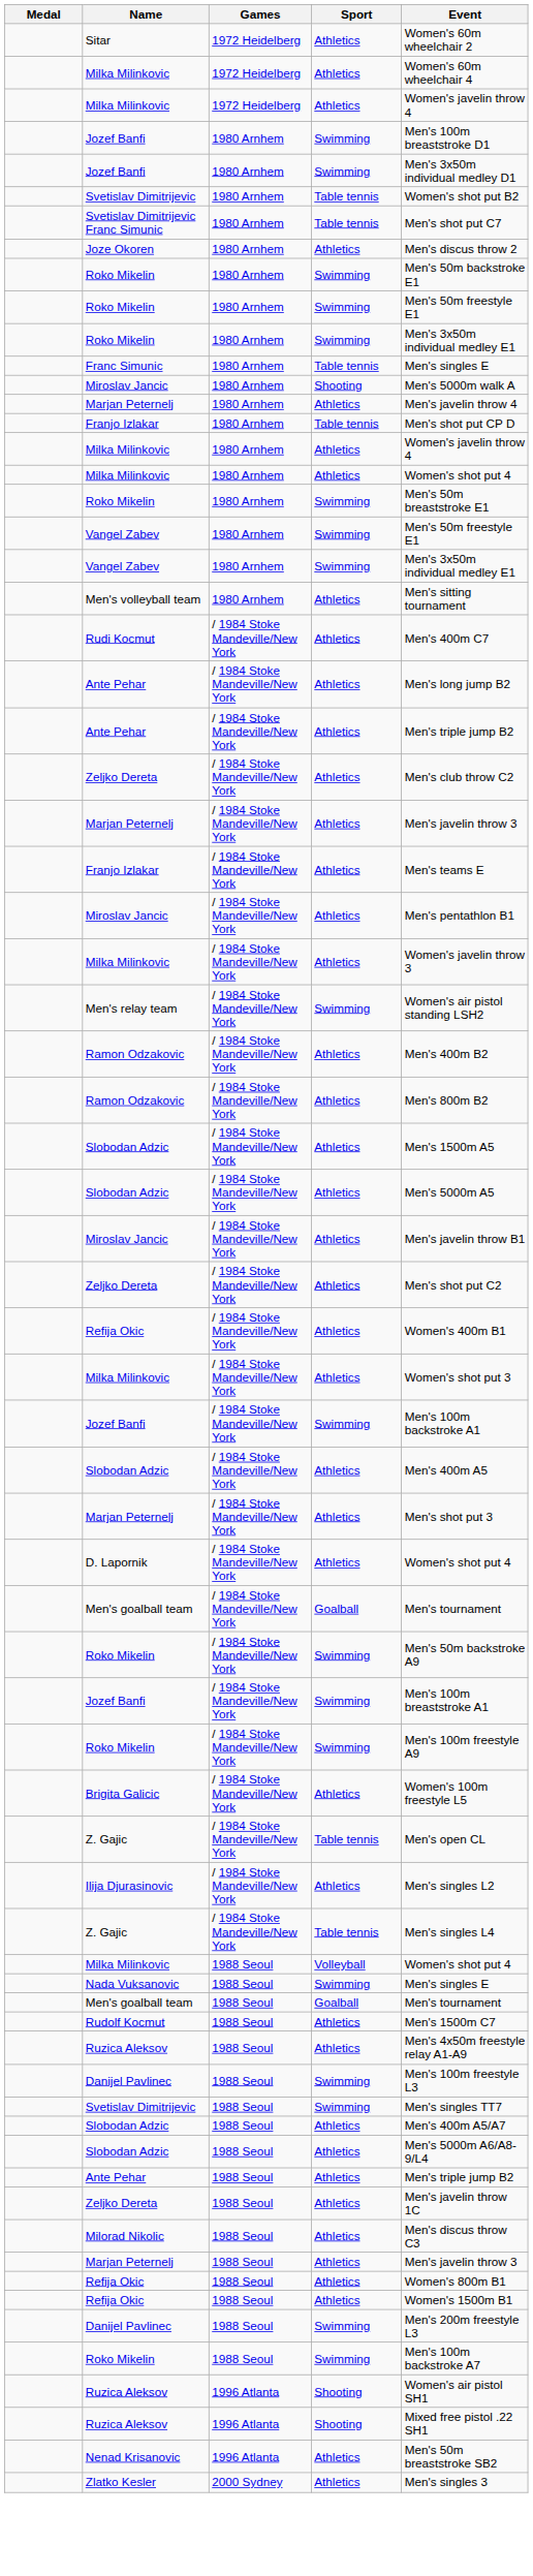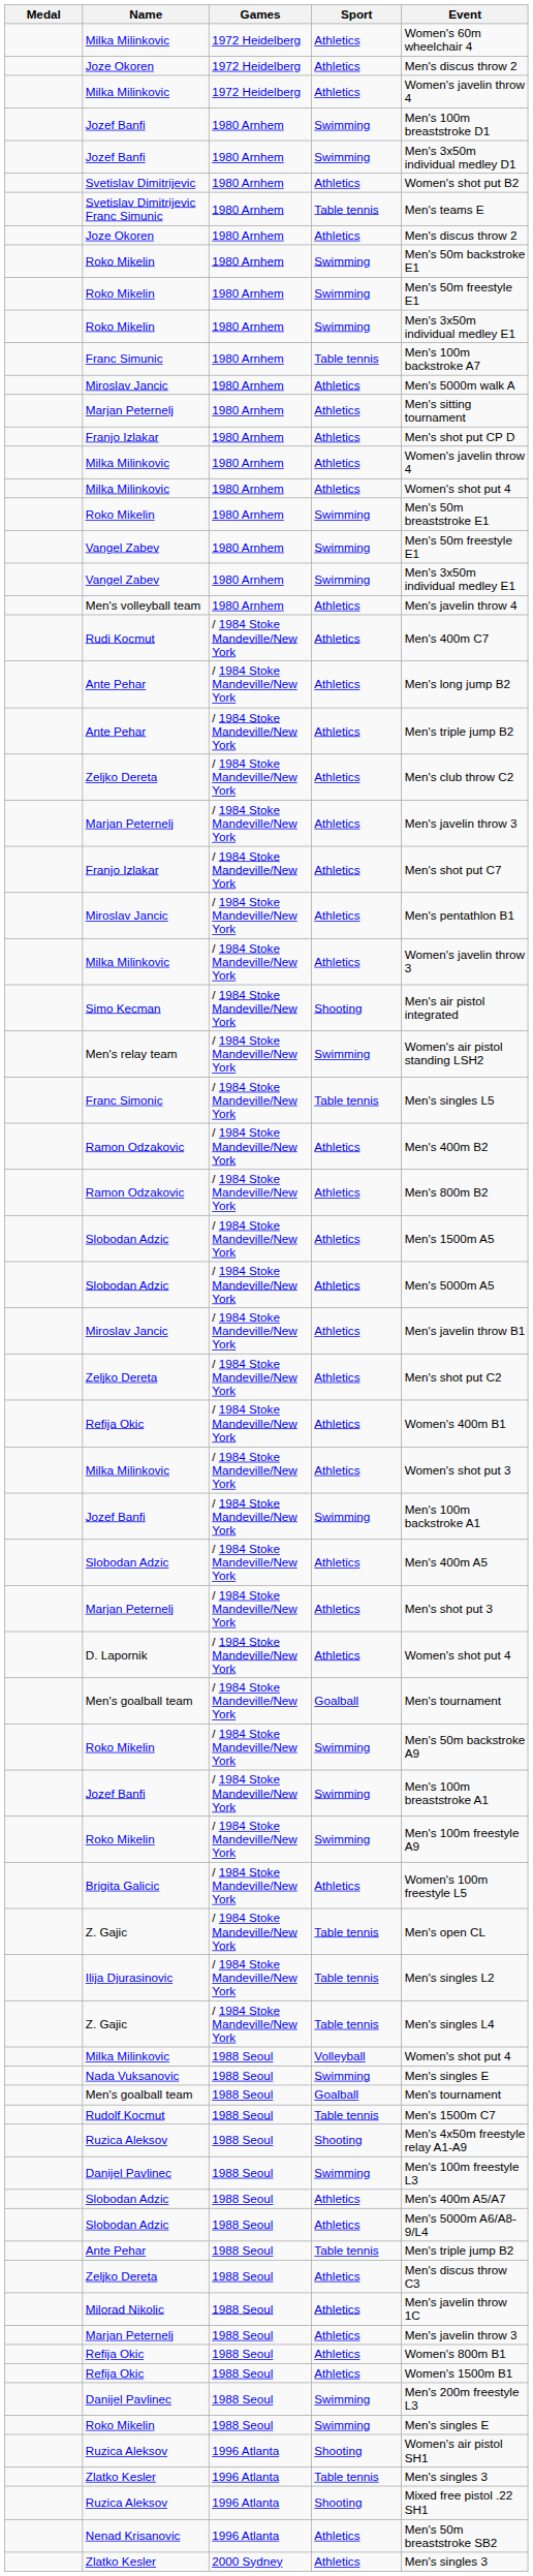- row: Sitar | 1972 Heidelberg | Athletics | Women's 60m wheelchair 2
+ row: Joze Okoren | 1972 Heidelberg | Athletics | Men's discus throw 2
Svetislav Dimitrijevic / 1980 Arnhem | Sport: Table tennis -> Athletics
Svetislav Dimitrijevic Franc Simunic | Event: Men's shot put C7 -> Men's teams E
Franc Simunic | Event: Men's singles E -> Men's 100m backstroke A7
Miroslav Jancic / 1980 Arnhem | Sport: Shooting -> Athletics
Marjan Peternelj / 1980 Arnhem | Event: Men's javelin throw 4 -> Men's sitting tournament
Franjo Izlakar / 1980 Arnhem | Sport: Table tennis -> Athletics
Men's volleyball team | Event: Men's sitting tournament -> Men's javelin throw 4
Franjo Izlakar / / 1984 Stoke Mandeville/New York | Event: Men's teams E -> Men's shot put C7
+ row: Simo Kecman | / 1984 Stoke Mandeville/New York | Shooting | Men's air pistol integrated
+ row: Franc Simonic | / 1984 Stoke Mandeville/New York | Table tennis | Men's singles L5
Ilija Djurasinovic | Sport: Athletics -> Table tennis
Rudolf Kocmut | Sport: Athletics -> Table tennis
Ruzica Aleksov / 1988 Seoul | Sport: Athletics -> Shooting
- row: Svetislav Dimitrijevic | 1988 Seoul | Swimming | Men's singles TT7
Ante Pehar / 1988 Seoul | Sport: Athletics -> Table tennis
Zeljko Dereta / 1988 Seoul | Event: Men's javelin throw 1C -> Men's discus throw C3
Milorad Nikolic | Event: Men's discus throw C3 -> Men's javelin throw 1C
Roko Mikelin / 1988 Seoul | Event: Men's 100m backstroke A7 -> Men's singles E
+ row: Zlatko Kesler | 1996 Atlanta | Table tennis | Men's singles 3
